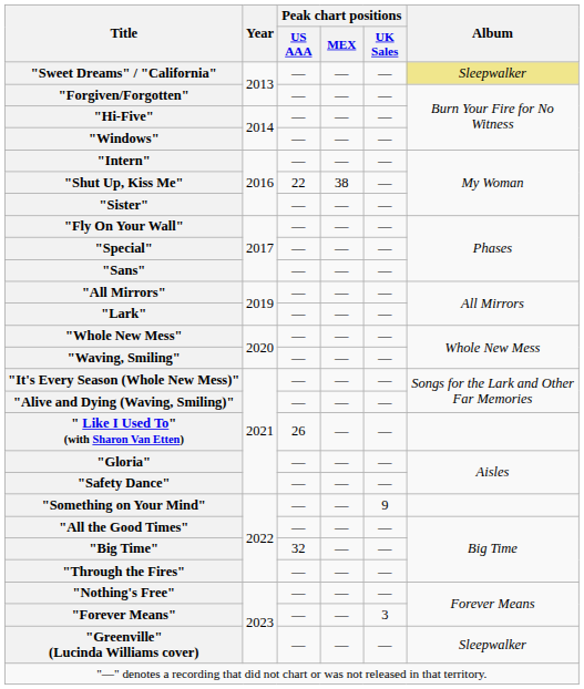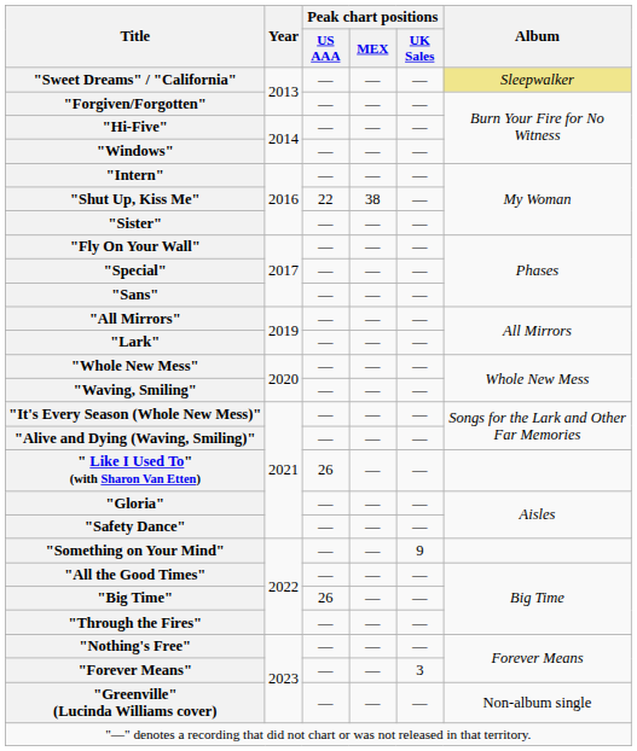"Big Time" | Peak chart positions / US AAA: 32 -> 26
"Greenville" (Lucinda Williams cover) | Album: Sleepwalker -> Non-album single
